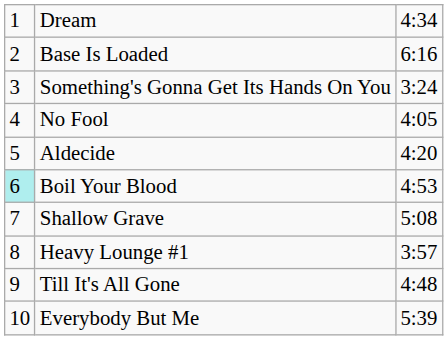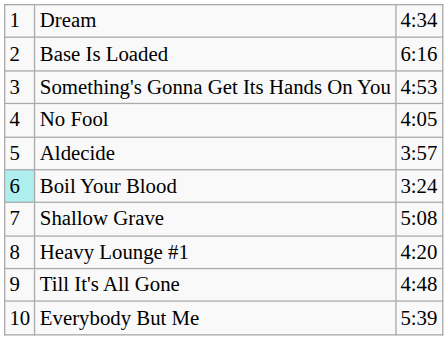Something's Gonna Get Its Hands On You | column 3: 3:24 -> 4:53
Aldecide | column 3: 4:20 -> 3:57
Boil Your Blood | column 3: 4:53 -> 3:24
Heavy Lounge #1 | column 3: 3:57 -> 4:20
